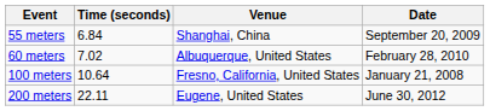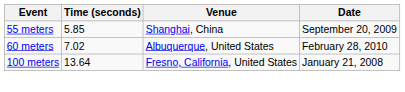55 meters | Time (seconds): 6.84 -> 5.85
100 meters | Time (seconds): 10.64 -> 13.64
- row: 200 meters | 22.11 | Eugene, United States | June 30, 2012
